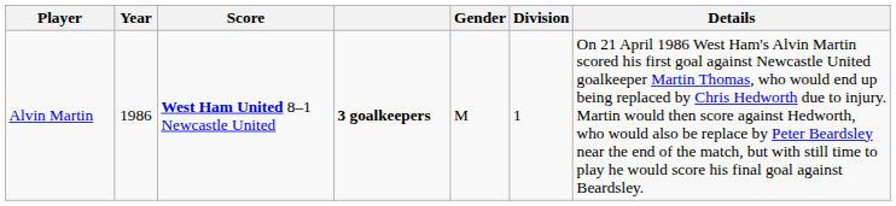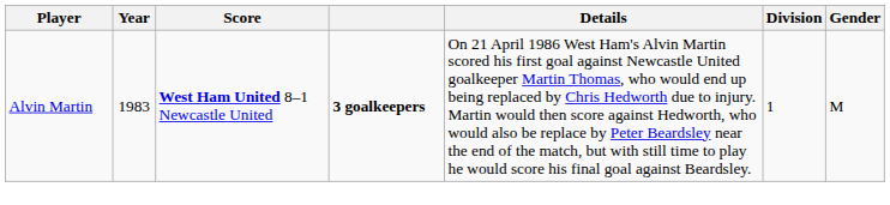columns swapped: Gender <-> Details
Alvin Martin | Year: 1986 -> 1983
